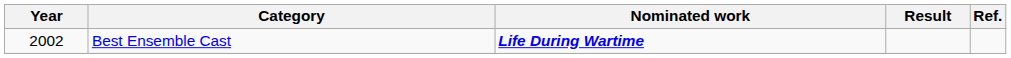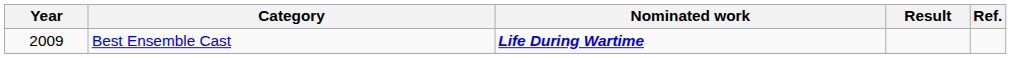Best Ensemble Cast | Year: 2002 -> 2009
